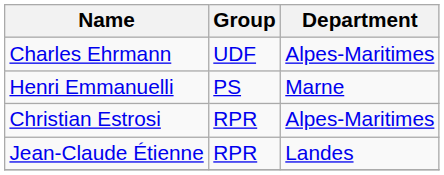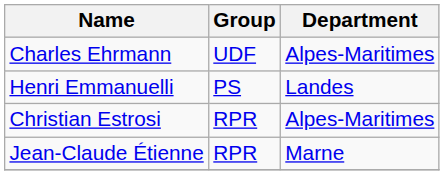Henri Emmanuelli | Department: Marne -> Landes
Jean-Claude Étienne | Department: Landes -> Marne
